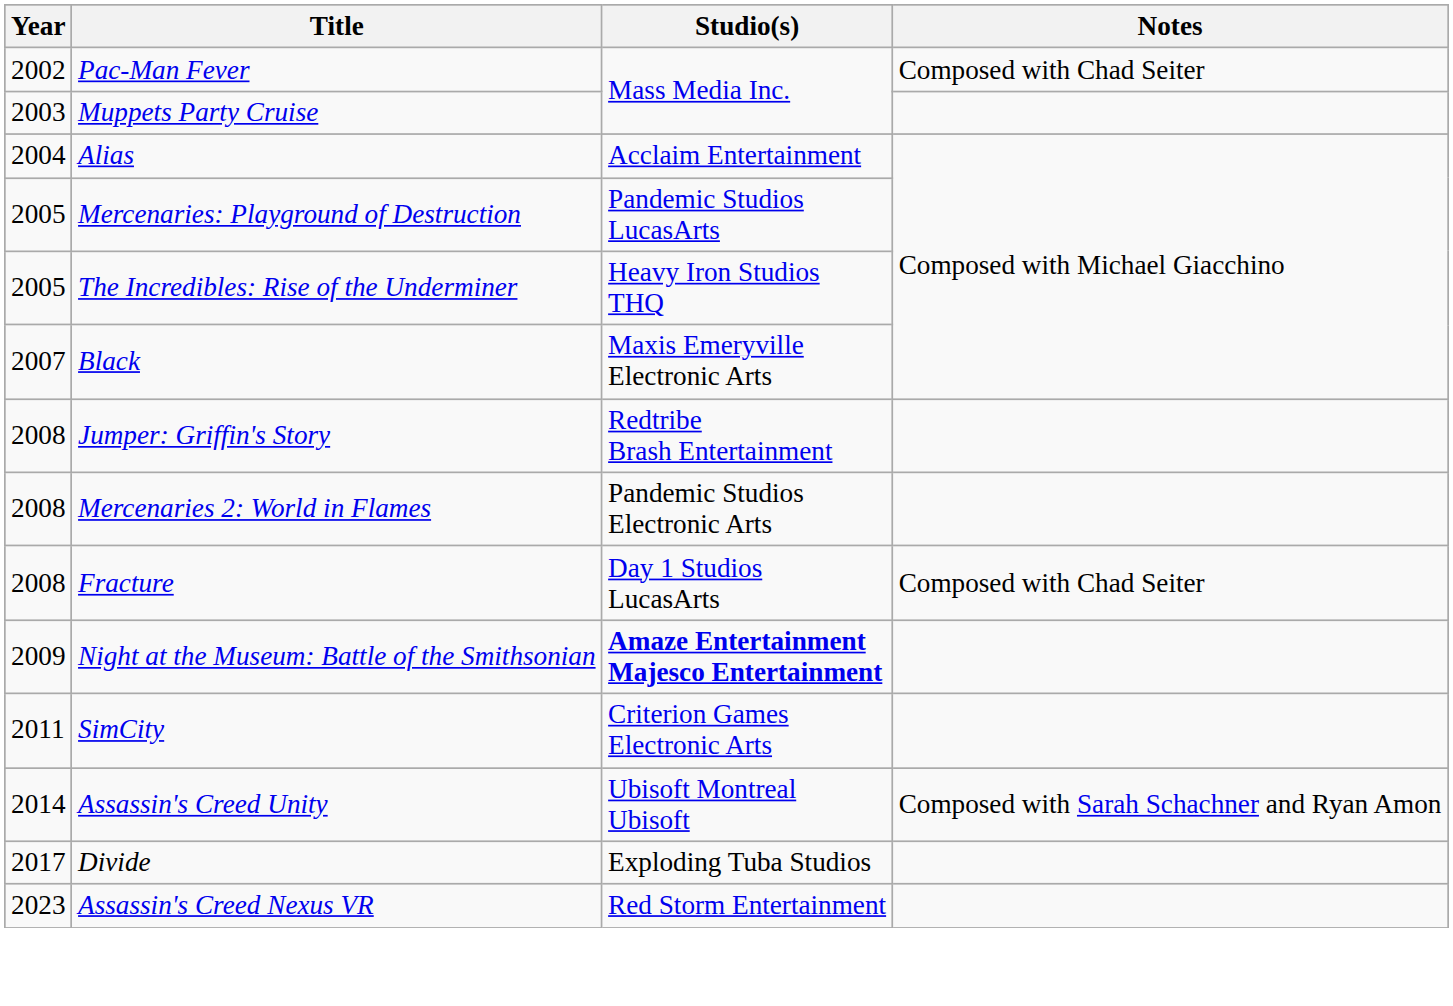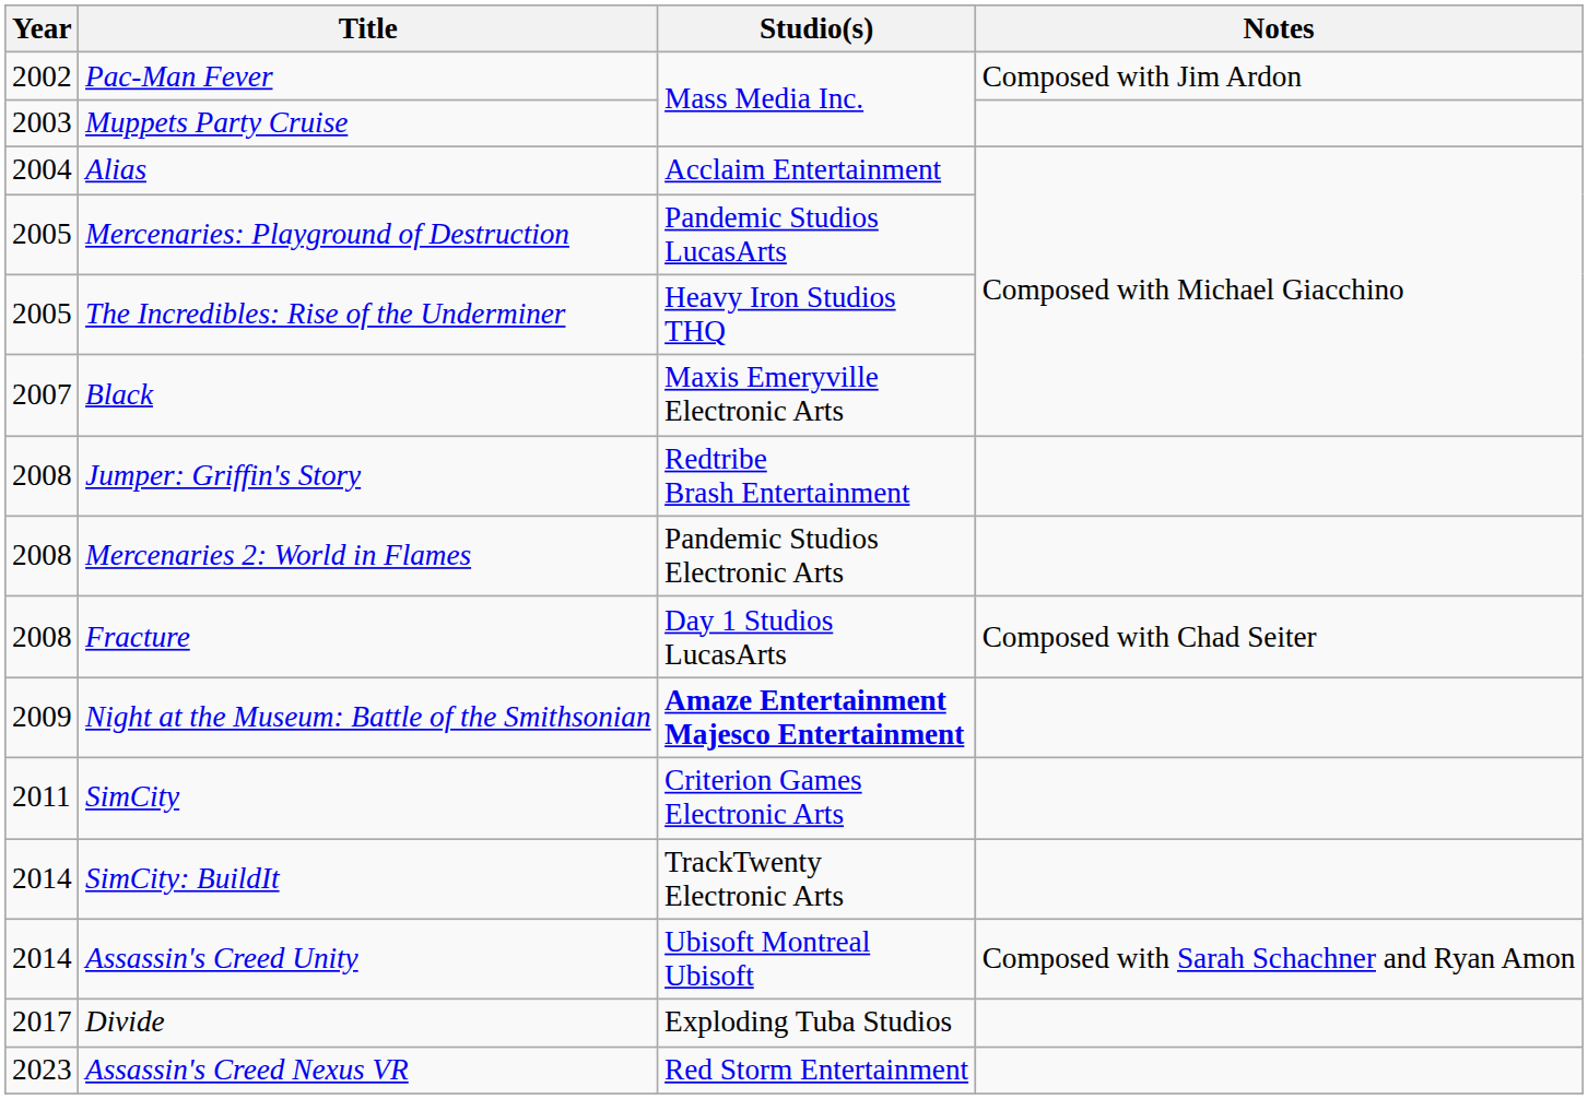Pac-Man Fever | Notes: Composed with Chad Seiter -> Composed with Jim Ardon
+ row: 2014 | SimCity: BuildIt | TrackTwenty Electronic Arts
